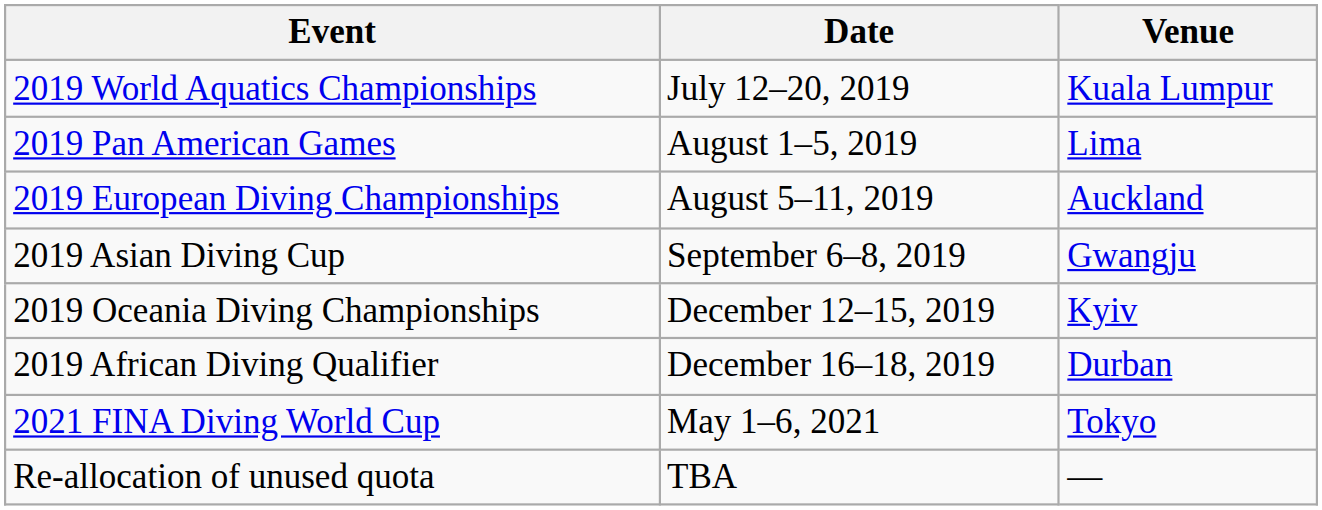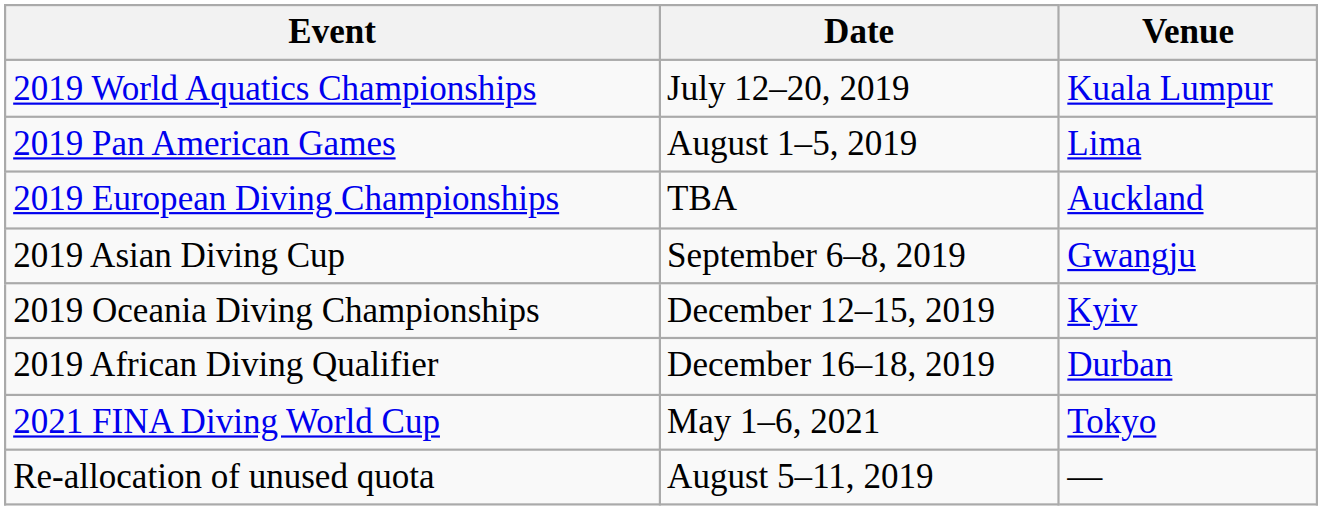2019 European Diving Championships | Date: August 5–11, 2019 -> TBA
Re-allocation of unused quota | Date: TBA -> August 5–11, 2019
